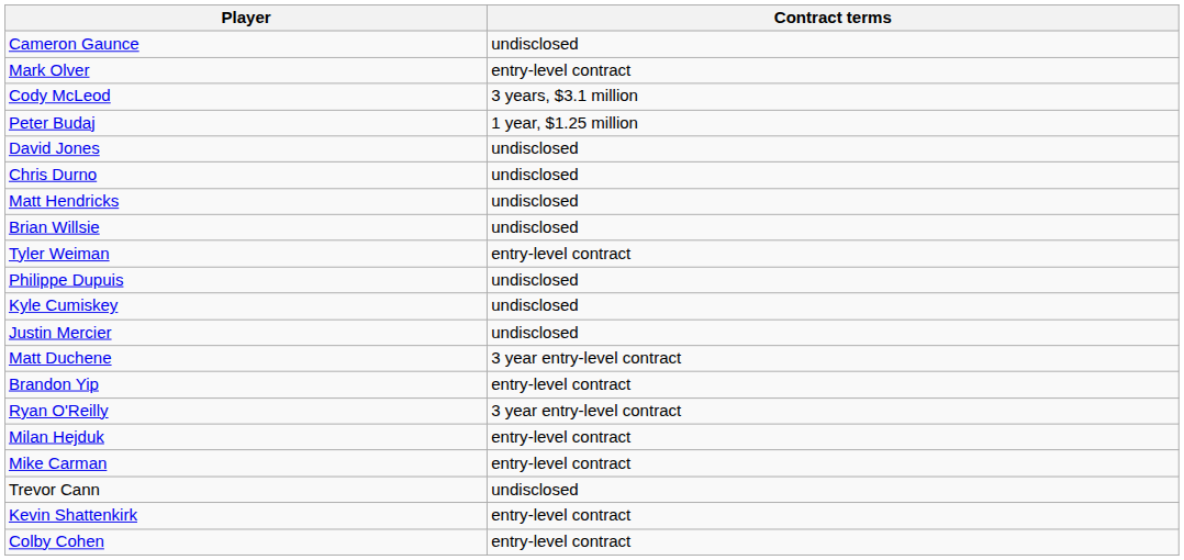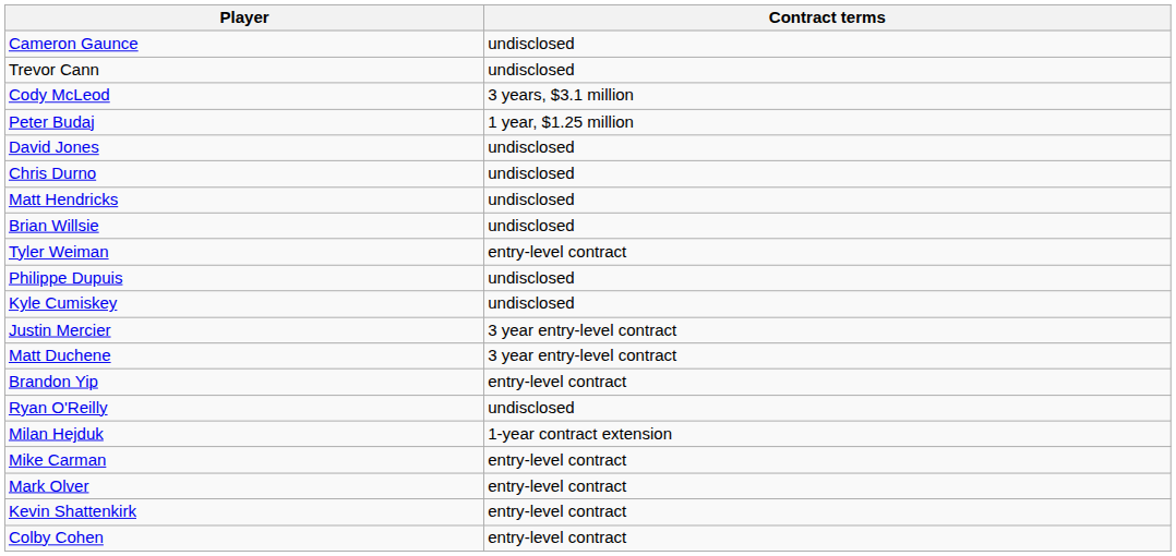rows swapped: Trevor Cann <-> Mark Olver
Justin Mercier | Contract terms: undisclosed -> 3 year entry-level contract
Ryan O'Reilly | Contract terms: 3 year entry-level contract -> undisclosed
Milan Hejduk | Contract terms: entry-level contract -> 1-year contract extension
